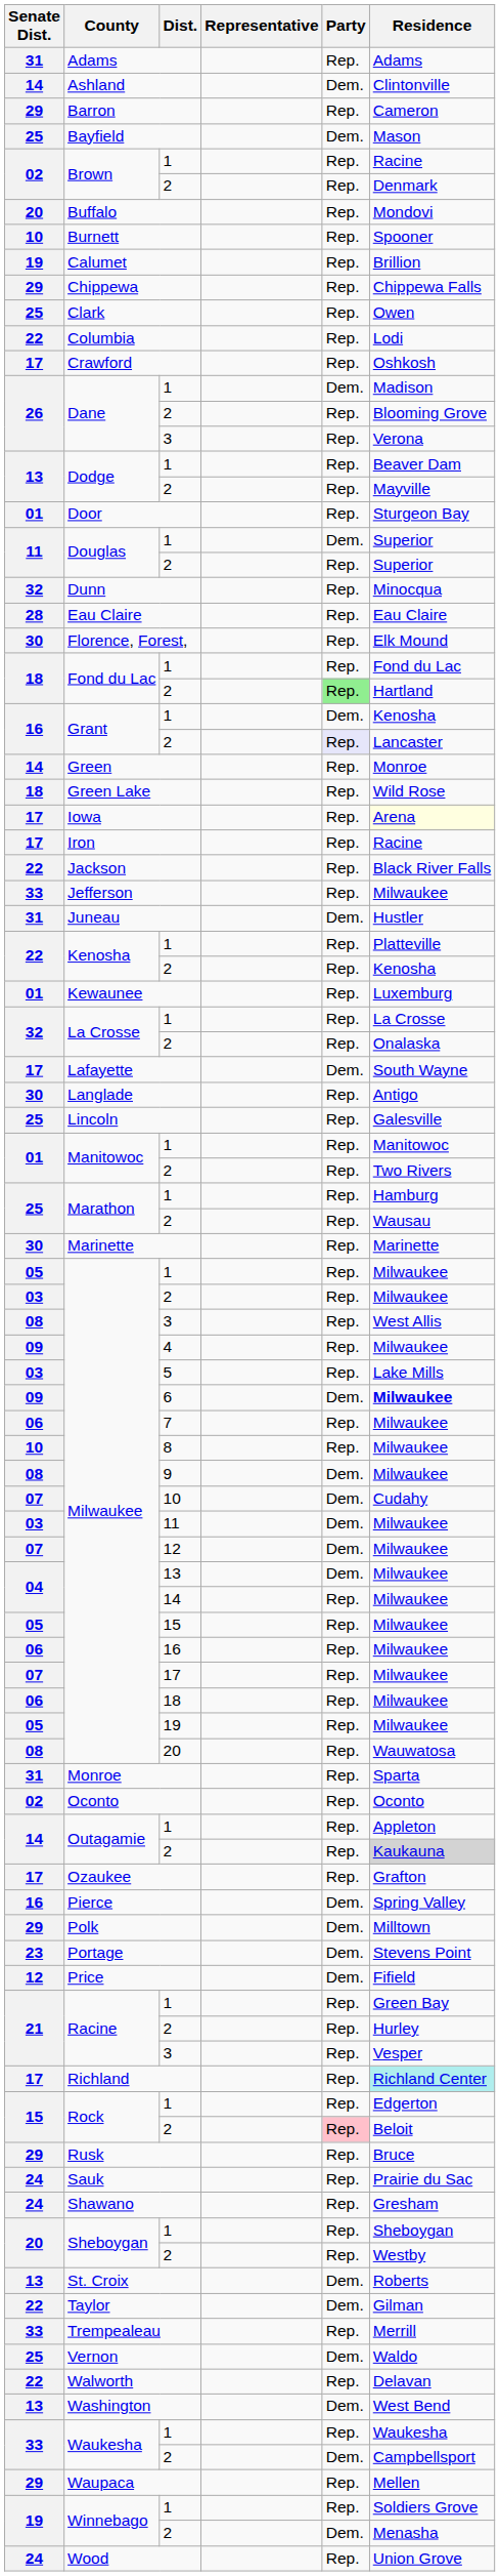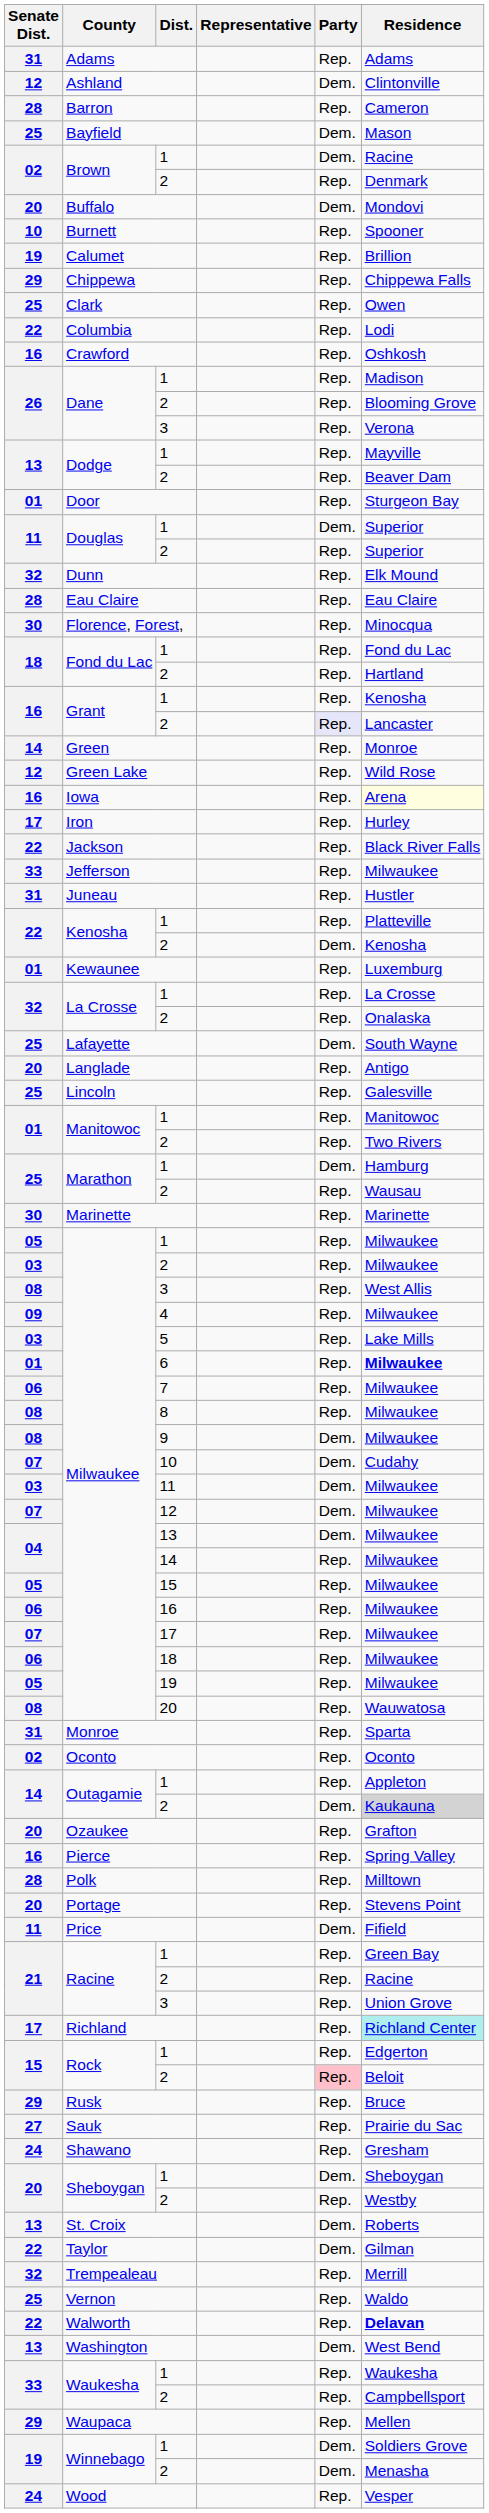Ashland | Senate Dist.: 14 -> 12
Barron | Senate Dist.: 29 -> 28
Brown / 1 | Party: Rep. -> Dem.
Buffalo | Party: Rep. -> Dem.
Crawford | Senate Dist.: 17 -> 16
Dane / 1 | Party: Dem. -> Rep.
Dodge / 1 | Residence: Beaver Dam -> Mayville
Dodge / 2 | Residence: Mayville -> Beaver Dam
Dunn | Residence: Minocqua -> Elk Mound
Florence, Forest, | Residence: Elk Mound -> Minocqua
Fond du Lac / 2 | Party: lightgreen background -> no background
Grant / 1 | Party: Dem. -> Rep.
Green Lake | Senate Dist.: 18 -> 12
Iowa | Senate Dist.: 17 -> 16
Iron | Residence: Racine -> Hurley
Juneau | Party: Dem. -> Rep.
Kenosha / 2 | Party: Rep. -> Dem.
Lafayette | Senate Dist.: 17 -> 25
Langlade | Senate Dist.: 30 -> 20
Marathon / 1 | Party: Rep. -> Dem.
6 | Senate Dist.: 09 -> 01
6 | Party: Dem. -> Rep.
8 | Senate Dist.: 10 -> 08
Outagamie / 2 | Party: Rep. -> Dem.
Ozaukee | Senate Dist.: 17 -> 20
Pierce | Party: Dem. -> Rep.
Polk | Senate Dist.: 29 -> 28
Polk | Party: Dem. -> Rep.
Portage | Senate Dist.: 23 -> 20
Portage | Party: Dem. -> Rep.
Price | Senate Dist.: 12 -> 11
Racine / 2 | Residence: Hurley -> Racine
Racine / 3 | Residence: Vesper -> Union Grove
Sauk | Senate Dist.: 24 -> 27
Sheboygan / 1 | Party: Rep. -> Dem.
Trempealeau | Senate Dist.: 33 -> 32
Vernon | Party: Dem. -> Rep.
Walworth | Residence: normal -> bold
Waukesha / 2 | Party: Dem. -> Rep.
Winnebago / 1 | Party: Rep. -> Dem.
Wood | Residence: Union Grove -> Vesper
